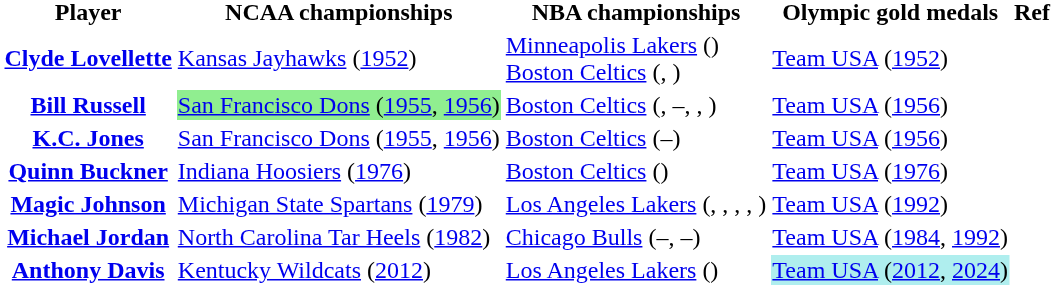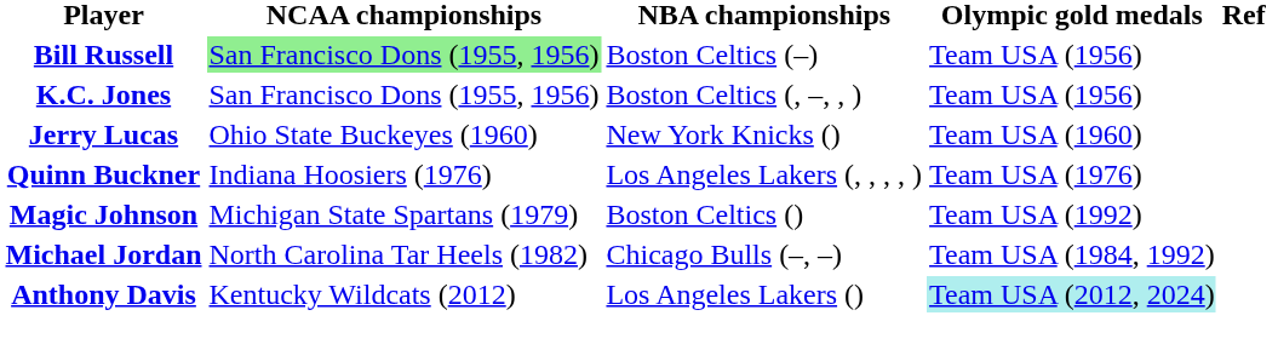- row: Clyde Lovellette | Kansas Jayhawks (1952) | Minneapolis Lakers () Boston Celtics (, ) | Team USA (1952)
Bill Russell | NBA championships: Boston Celtics (, –, , ) -> Boston Celtics (–)
K.C. Jones | NBA championships: Boston Celtics (–) -> Boston Celtics (, –, , )
+ row: Jerry Lucas | Ohio State Buckeyes (1960) | New York Knicks () | Team USA (1960)
Quinn Buckner | NBA championships: Boston Celtics () -> Los Angeles Lakers (, , , , )
Magic Johnson | NBA championships: Los Angeles Lakers (, , , , ) -> Boston Celtics ()
